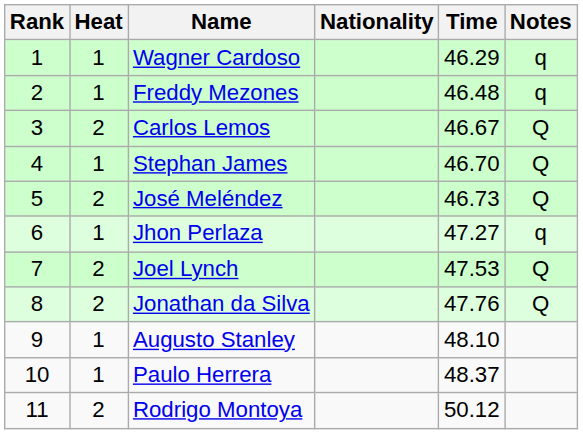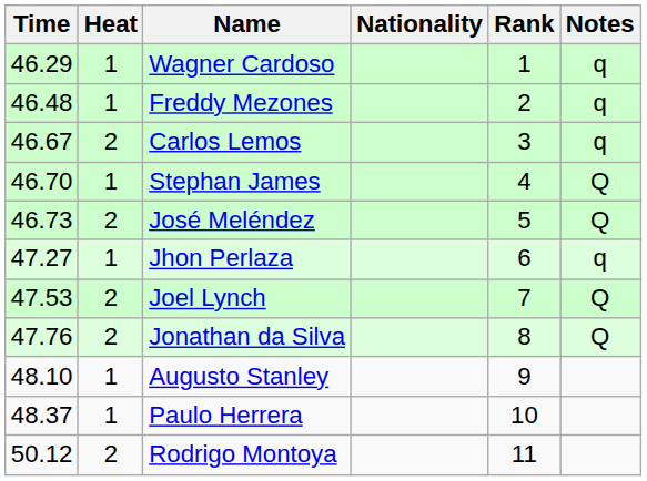columns swapped: Rank <-> Time
Carlos Lemos | Notes: Q -> q
